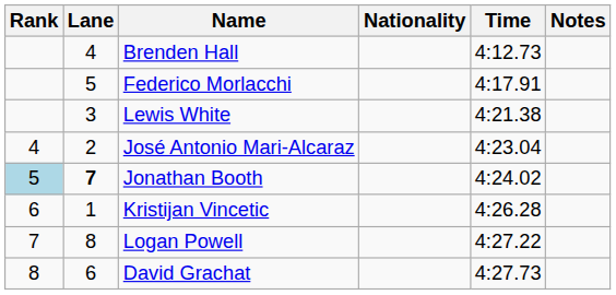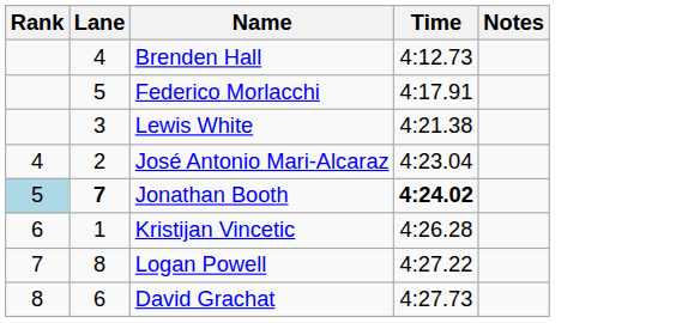- column: Nationality
Jonathan Booth | Time: normal -> bold
